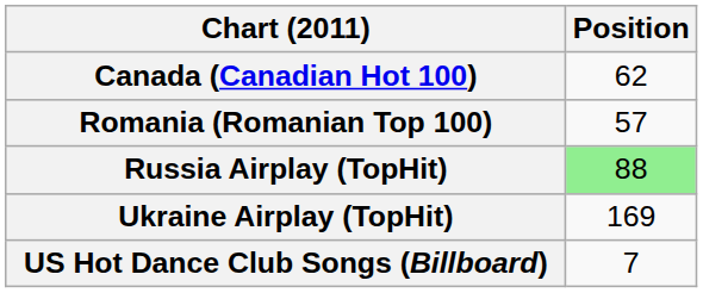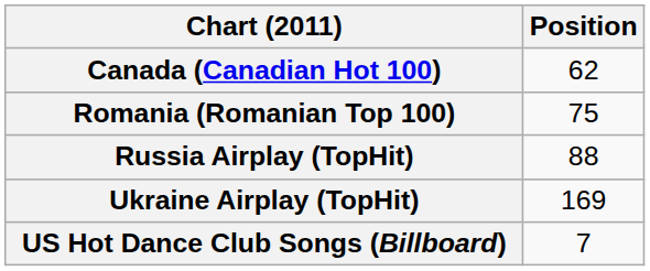Romania (Romanian Top 100) | Position: 57 -> 75
Russia Airplay (TopHit) | Position: lightgreen background -> no background
